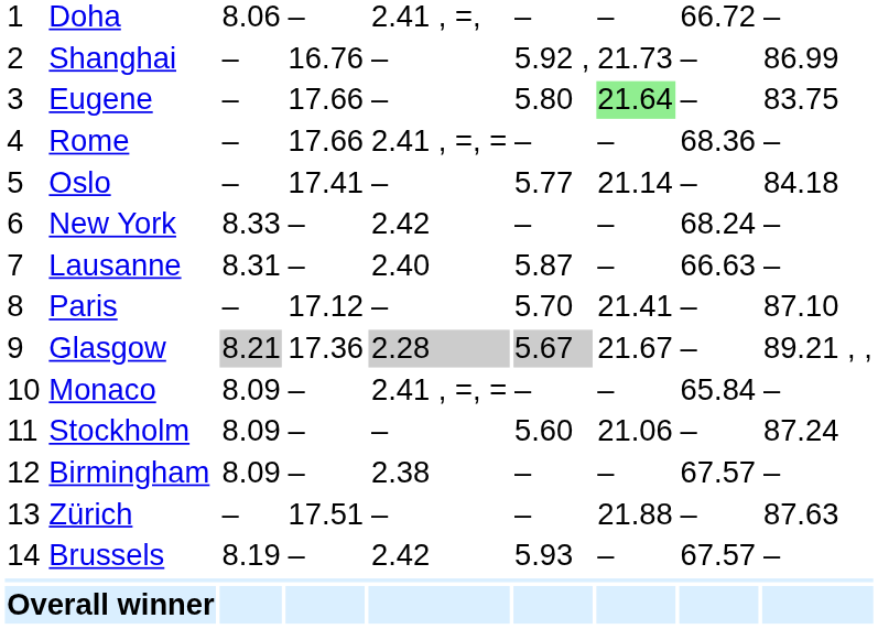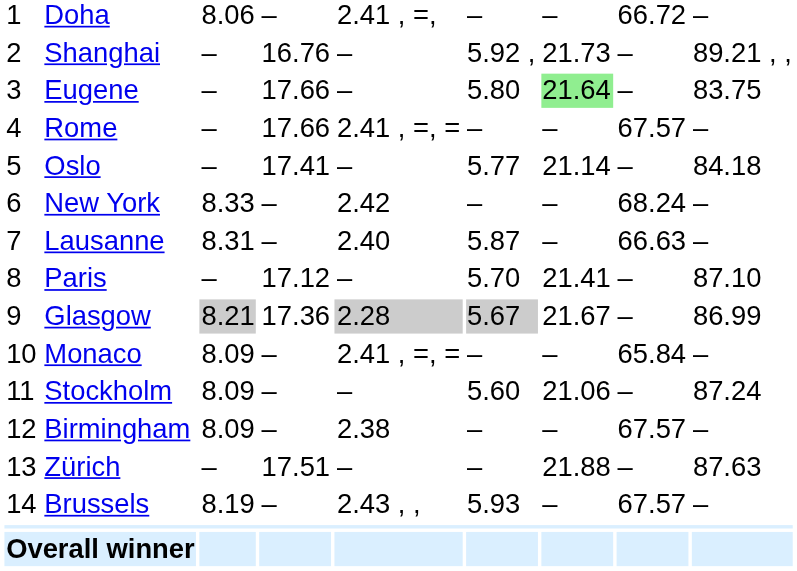Shanghai | column 9: 86.99 -> 89.21 , ,
Rome | column 8: 68.36 -> 67.57
Glasgow | column 9: 89.21 , , -> 86.99
Brussels | column 5: 2.42 -> 2.43 , ,
